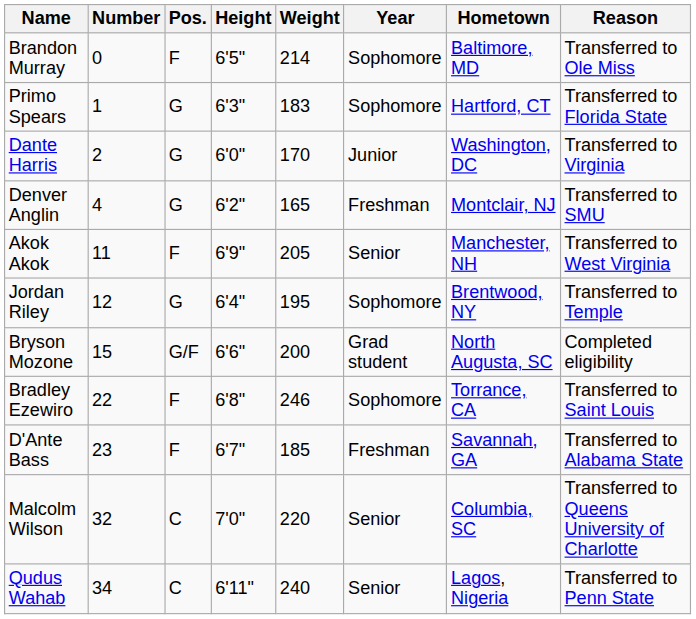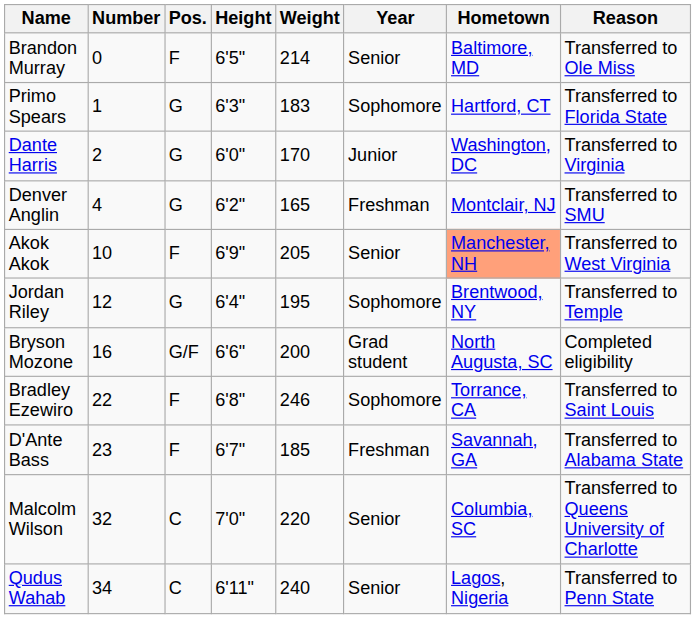Brandon Murray | Year: Sophomore -> Senior
Akok Akok | Number: 11 -> 10
Akok Akok | Hometown: no background -> lightsalmon background
Bryson Mozone | Number: 15 -> 16
